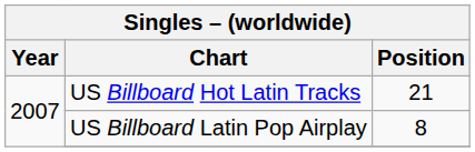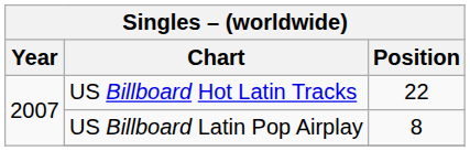US Billboard Hot Latin Tracks | Position: 21 -> 22
